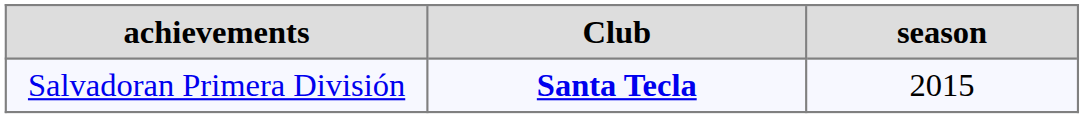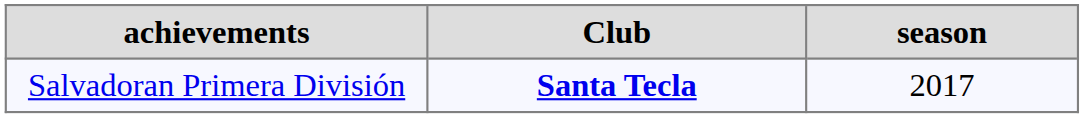Salvadoran Primera División | season: 2015 -> 2017
